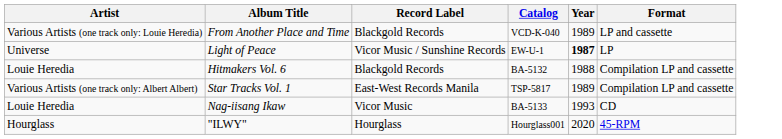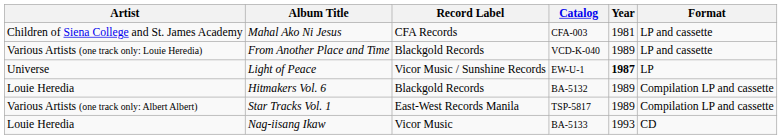+ row: Children of Siena College and St. James Academy | Mahal Ako Ni Jesus | CFA Records | CFA-003 | 1981 | LP and cassette
Hitmakers Vol. 6 | Year: 1988 -> 1989
- row: Hourglass | "ILWY" | Hourglass | Hourglass001 | 2020 | 45-RPM
